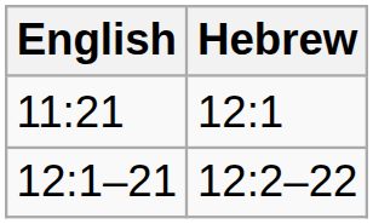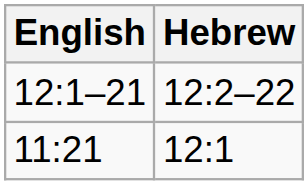rows swapped: 11:21 <-> 12:1–21
